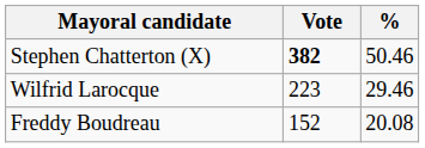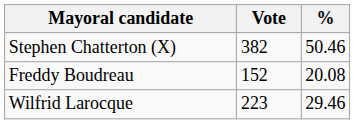Stephen Chatterton (X) | Vote: bold -> normal
rows swapped: Wilfrid Larocque <-> Freddy Boudreau
